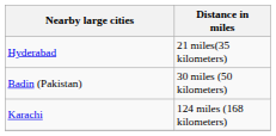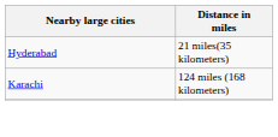- row: Badin (Pakistan) | 30 miles (50 kilometers)
